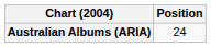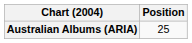Australian Albums (ARIA) | Position: 24 -> 25
